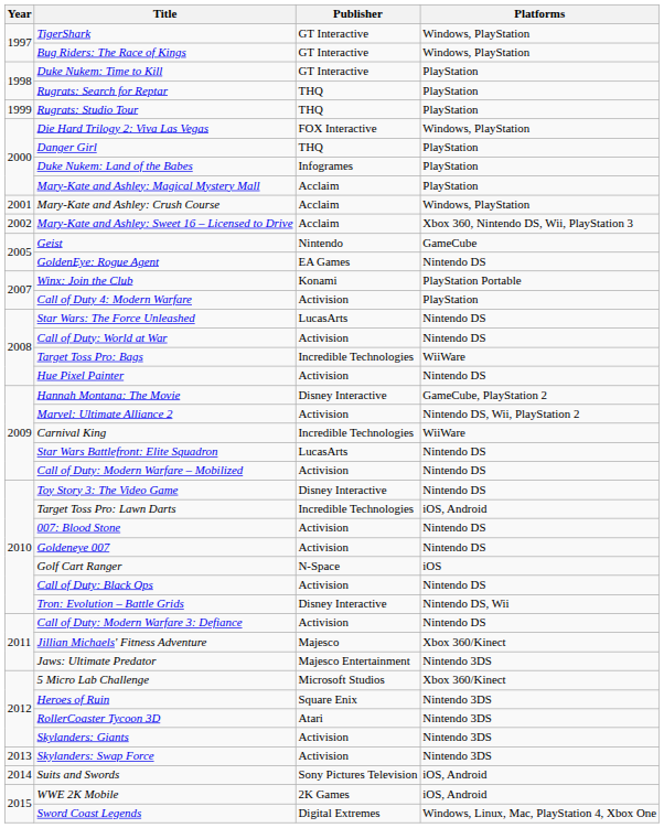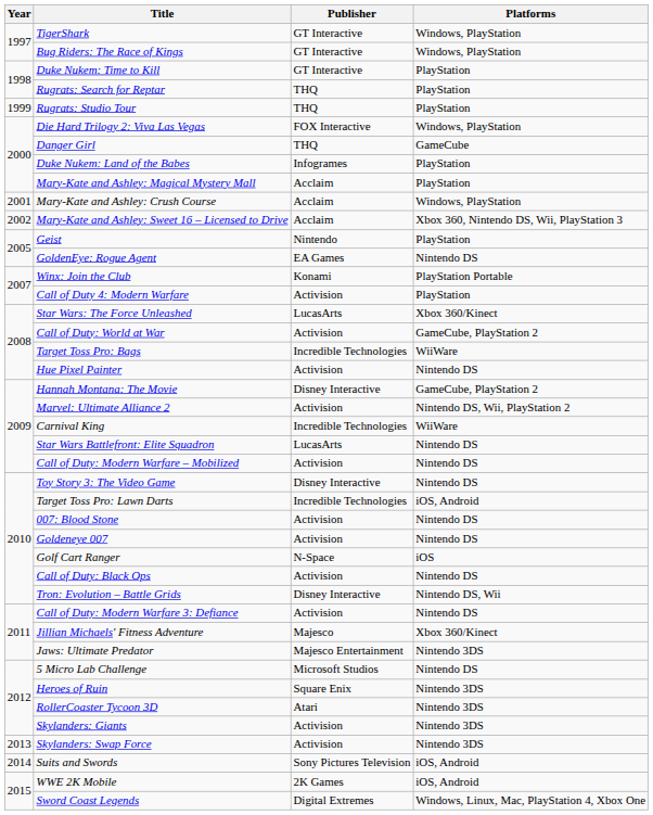Danger Girl | Platforms: PlayStation -> GameCube
Geist | Platforms: GameCube -> PlayStation
Star Wars: The Force Unleashed | Platforms: Nintendo DS -> Xbox 360/Kinect
Call of Duty: World at War | Platforms: Nintendo DS -> GameCube, PlayStation 2
5 Micro Lab Challenge | Platforms: Xbox 360/Kinect -> Nintendo DS
